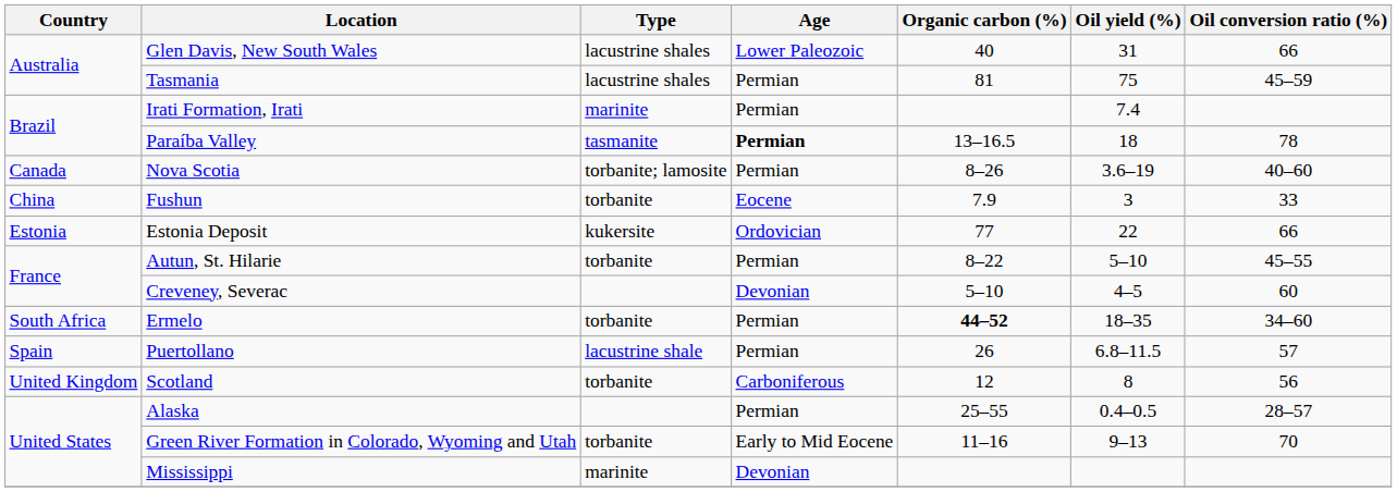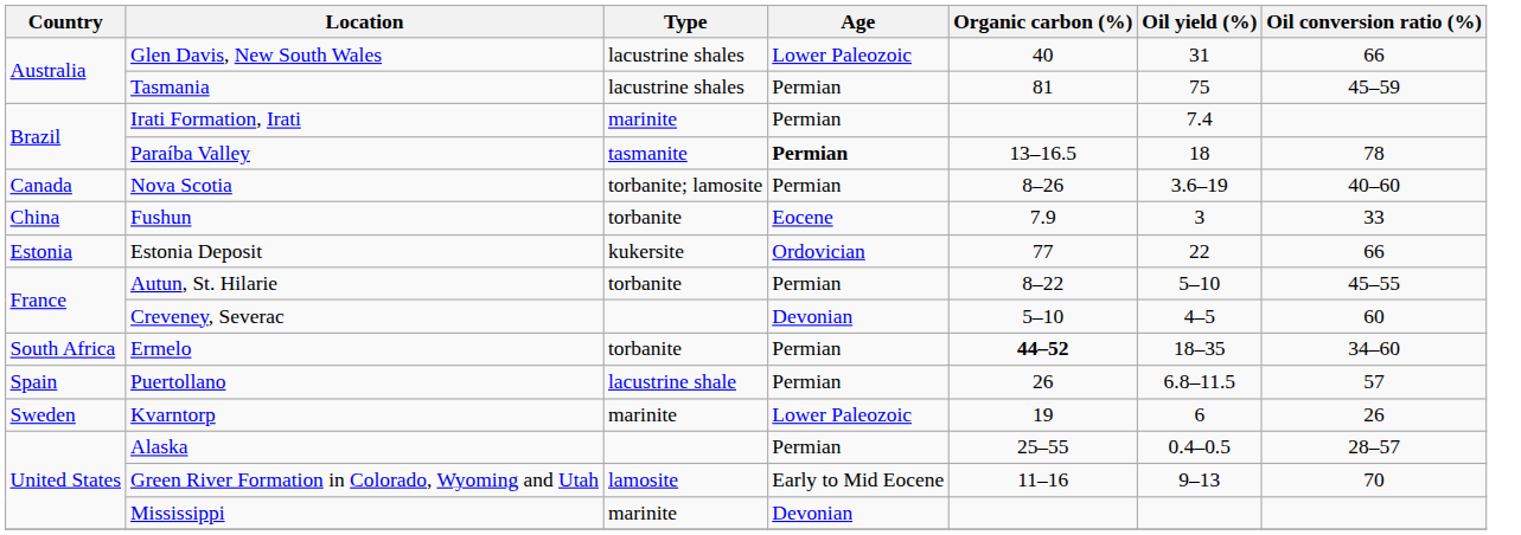+ row: Sweden | Kvarntorp | marinite | Lower Paleozoic | 19 | 6 | 26
- row: United Kingdom | Scotland | torbanite | Carboniferous | 12 | 8 | 56
Green River Formation in Colorado, Wyoming and Utah | Type: torbanite -> lamosite
